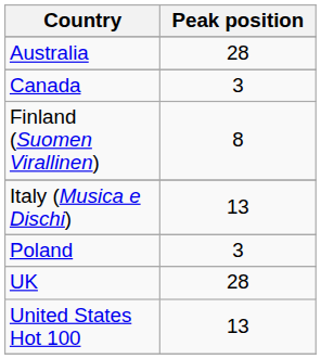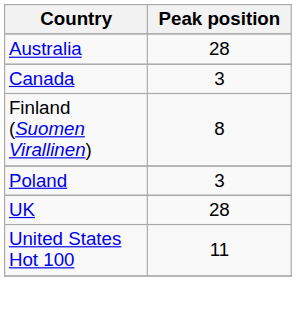- row: Italy (Musica e Dischi) | 13
United States Hot 100 | Peak position: 13 -> 11
